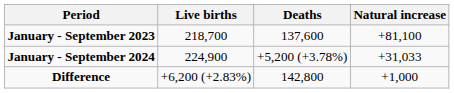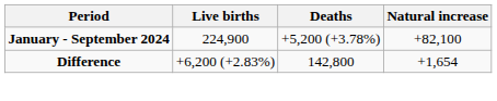- row: January - September 2023 | 218,700 | 137,600 | +81,100
January - September 2024 | Natural increase: +31,033 -> +82,100
Difference | Natural increase: +1,000 -> +1,654
